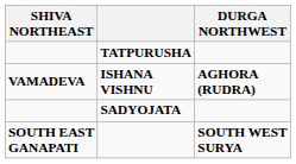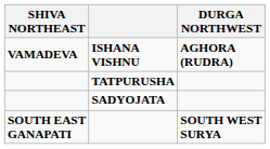rows swapped: TATPURUSHA <-> ISHANA VISHNU
